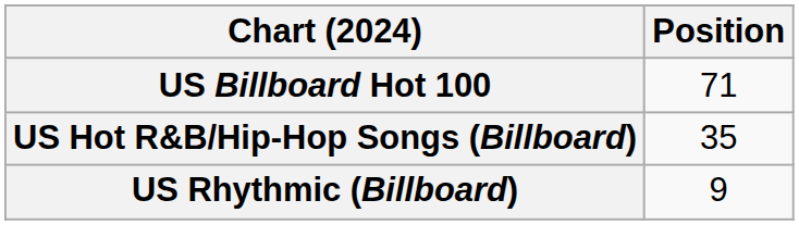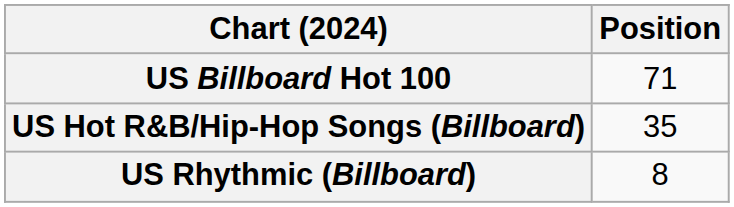US Rhythmic (Billboard) | Position: 9 -> 8
